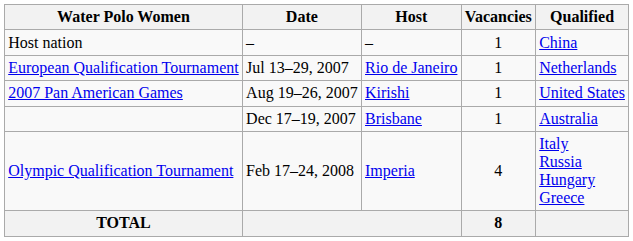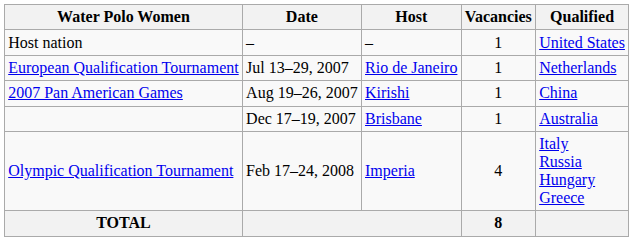Host nation | Qualified: China -> United States
2007 Pan American Games | Qualified: United States -> China
